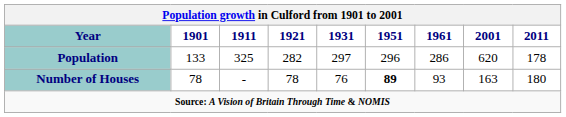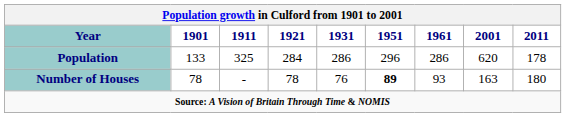Population | 1921: 282 -> 284
Population | 1931: 297 -> 286
